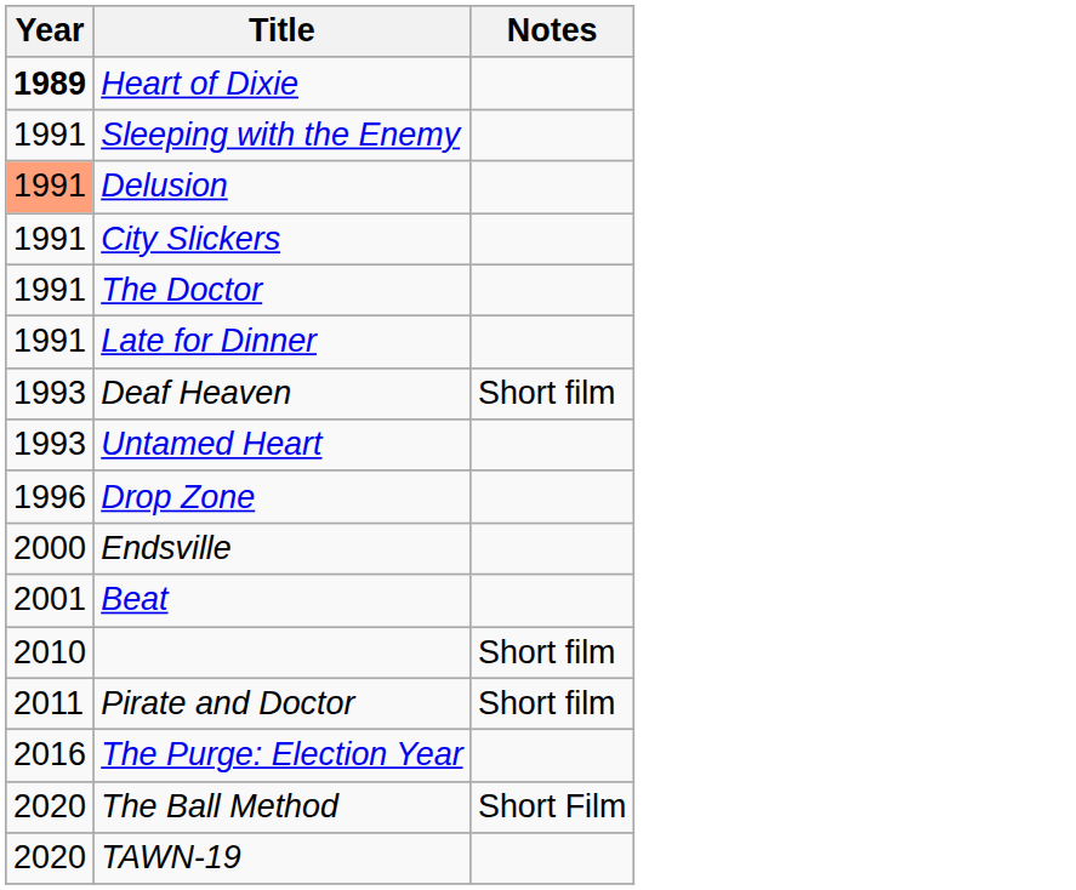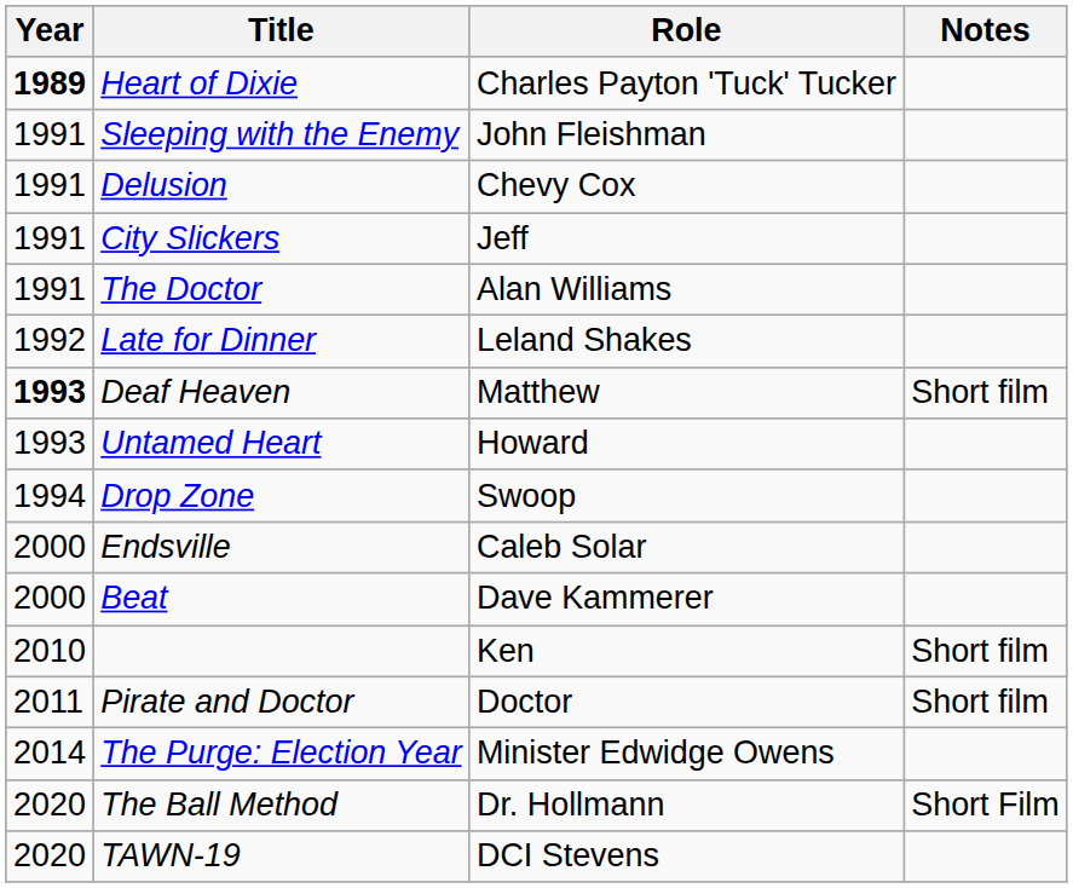+ column: Role | Charles Payton 'Tuck' Tucker | John Fleishman | Chevy Cox | Jeff | Alan Williams | Leland Shakes | Matthew | Howard | Swoop | Caleb Solar | Dave Kammerer | Ken | Doctor | Minister Edwidge Owens | Dr. Hollmann | DCI Stevens
Delusion | Year: lightsalmon background -> no background
Late for Dinner | Year: 1991 -> 1992
Deaf Heaven | Year: normal -> bold
Drop Zone | Year: 1996 -> 1994
Beat | Year: 2001 -> 2000
The Purge: Election Year | Year: 2016 -> 2014
